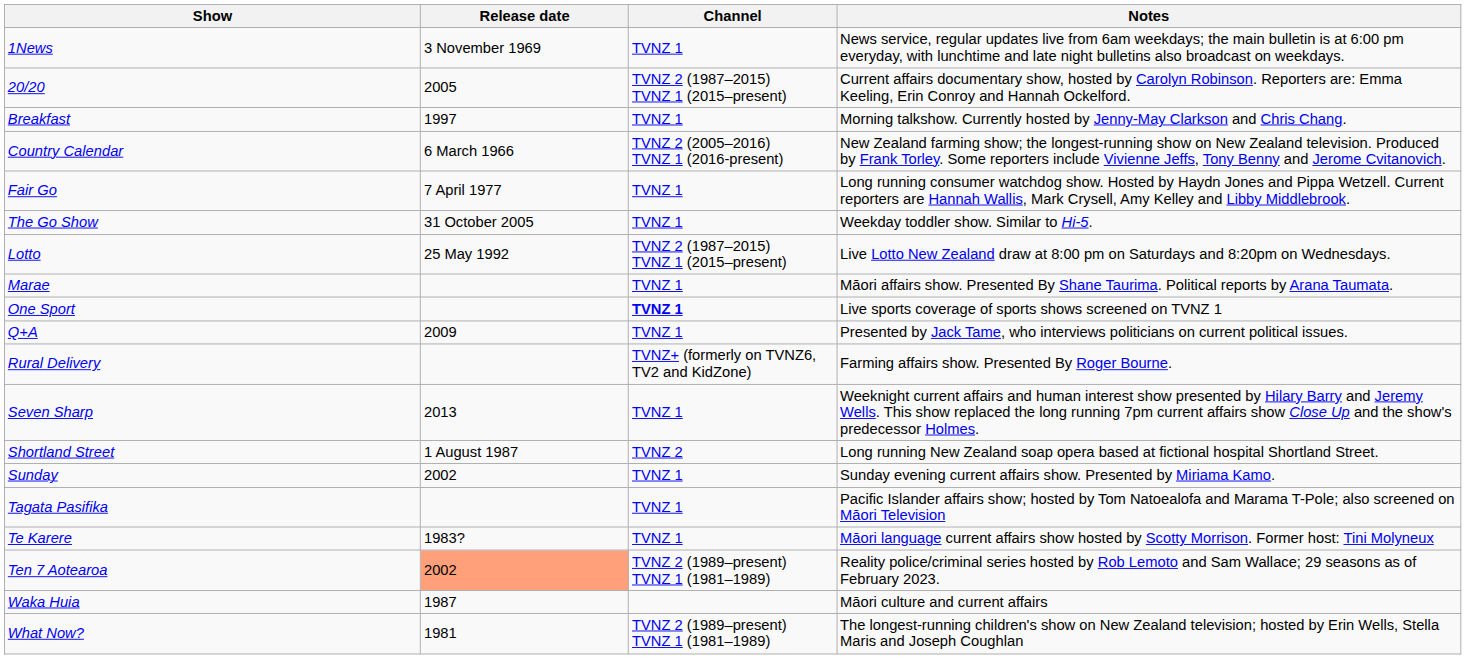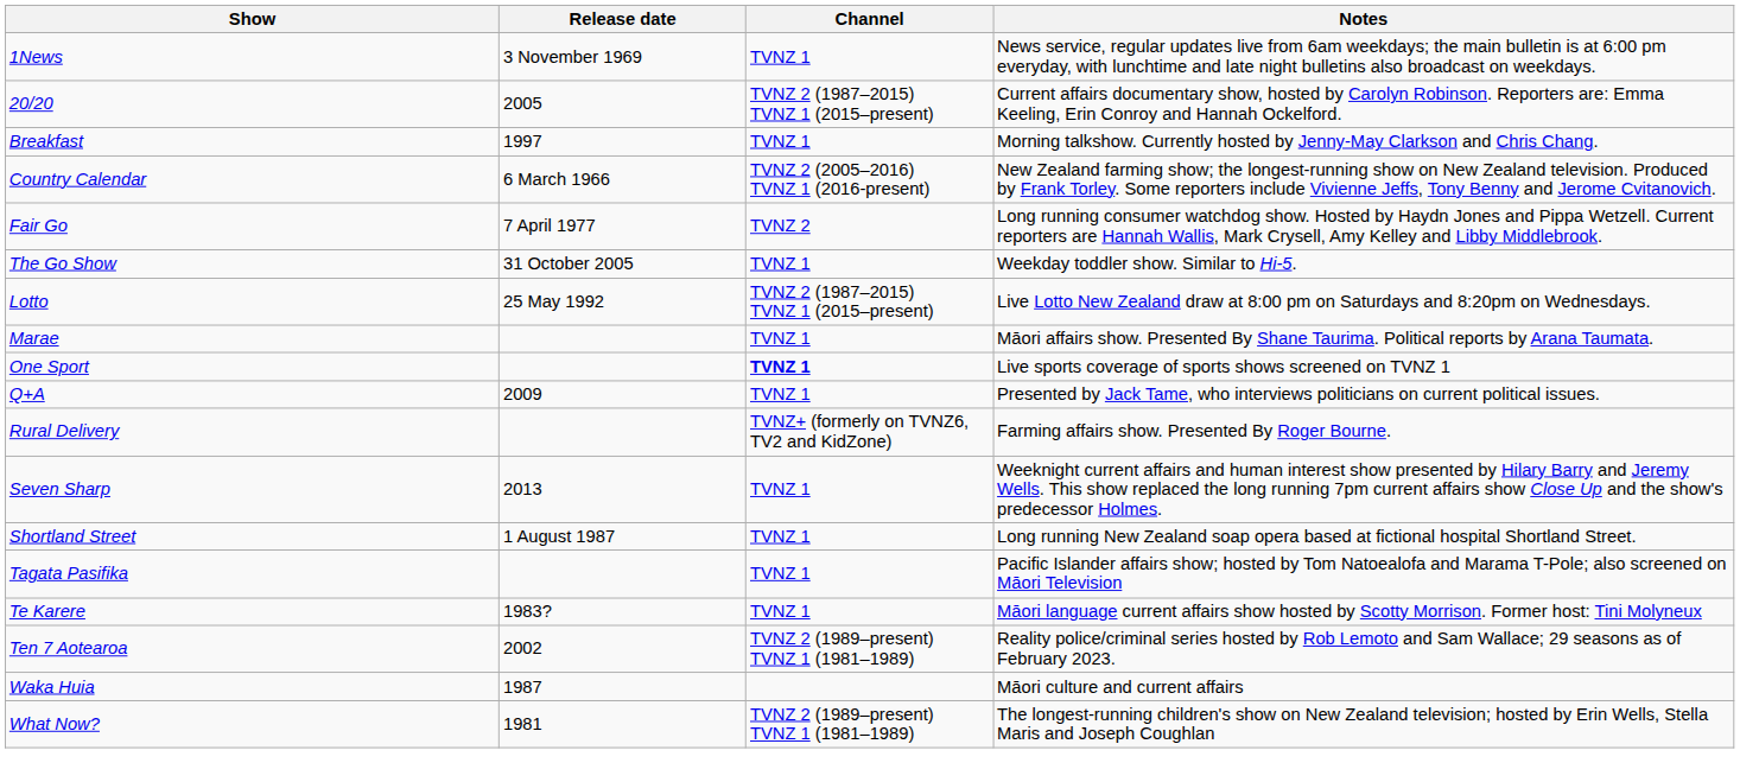Fair Go | Channel: TVNZ 1 -> TVNZ 2
Shortland Street | Channel: TVNZ 2 -> TVNZ 1
- row: Sunday | 2002 | TVNZ 1 | Sunday evening current affairs show. Presented by Miriama Kamo.
Ten 7 Aotearoa | Release date: lightsalmon background -> no background
